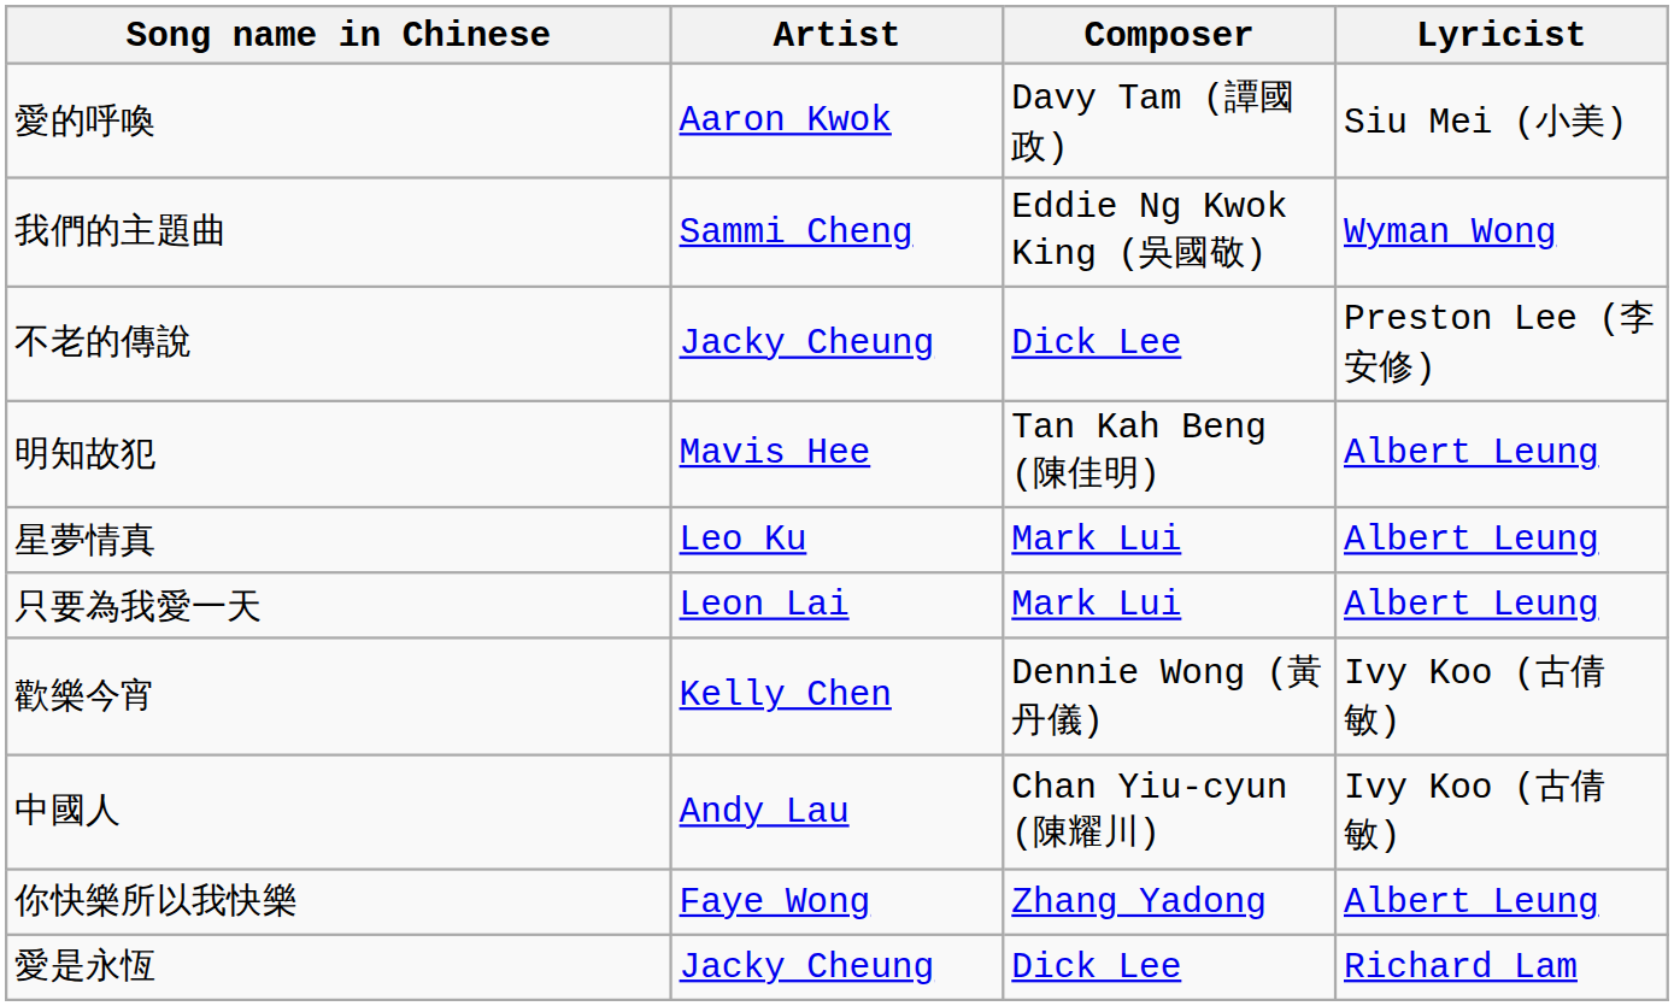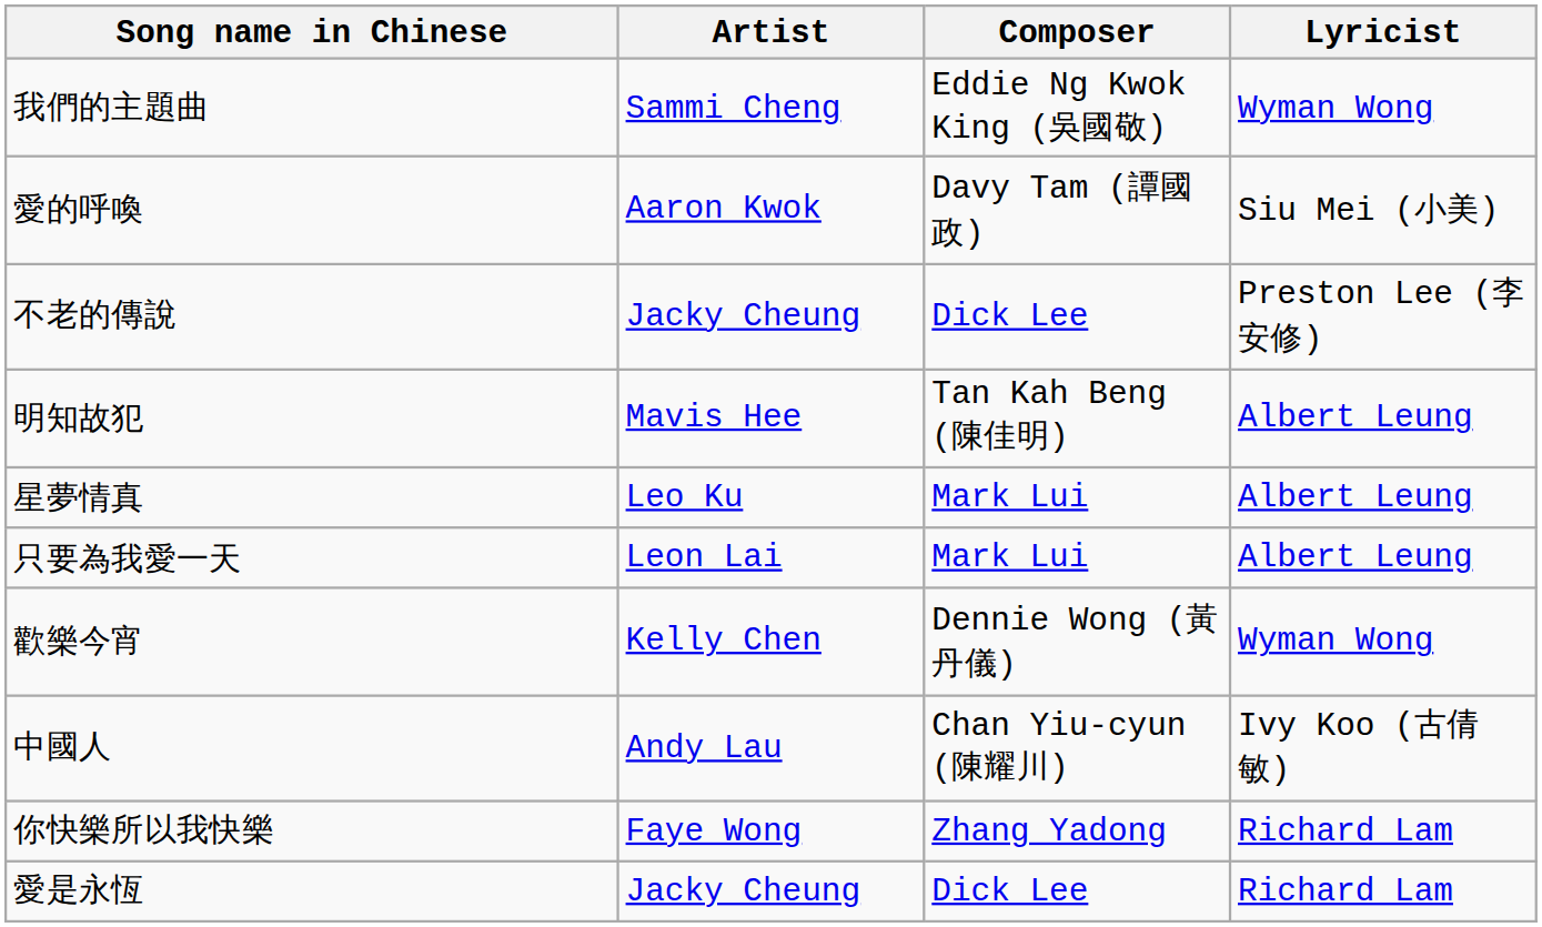rows swapped: 我們的主題曲 <-> 愛的呼喚
歡樂今宵 | Lyricist: Ivy Koo (古倩敏) -> Wyman Wong
你快樂所以我快樂 | Lyricist: Albert Leung -> Richard Lam
